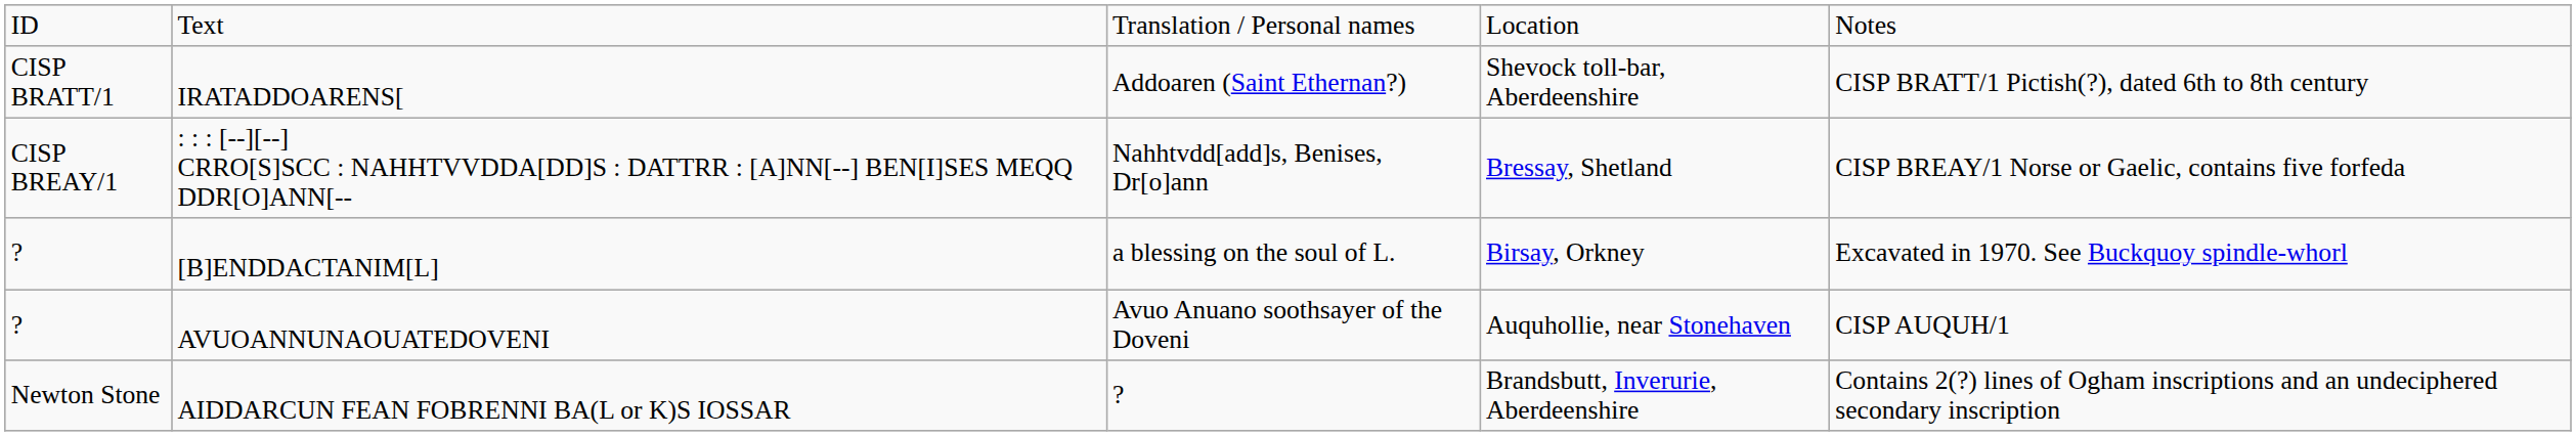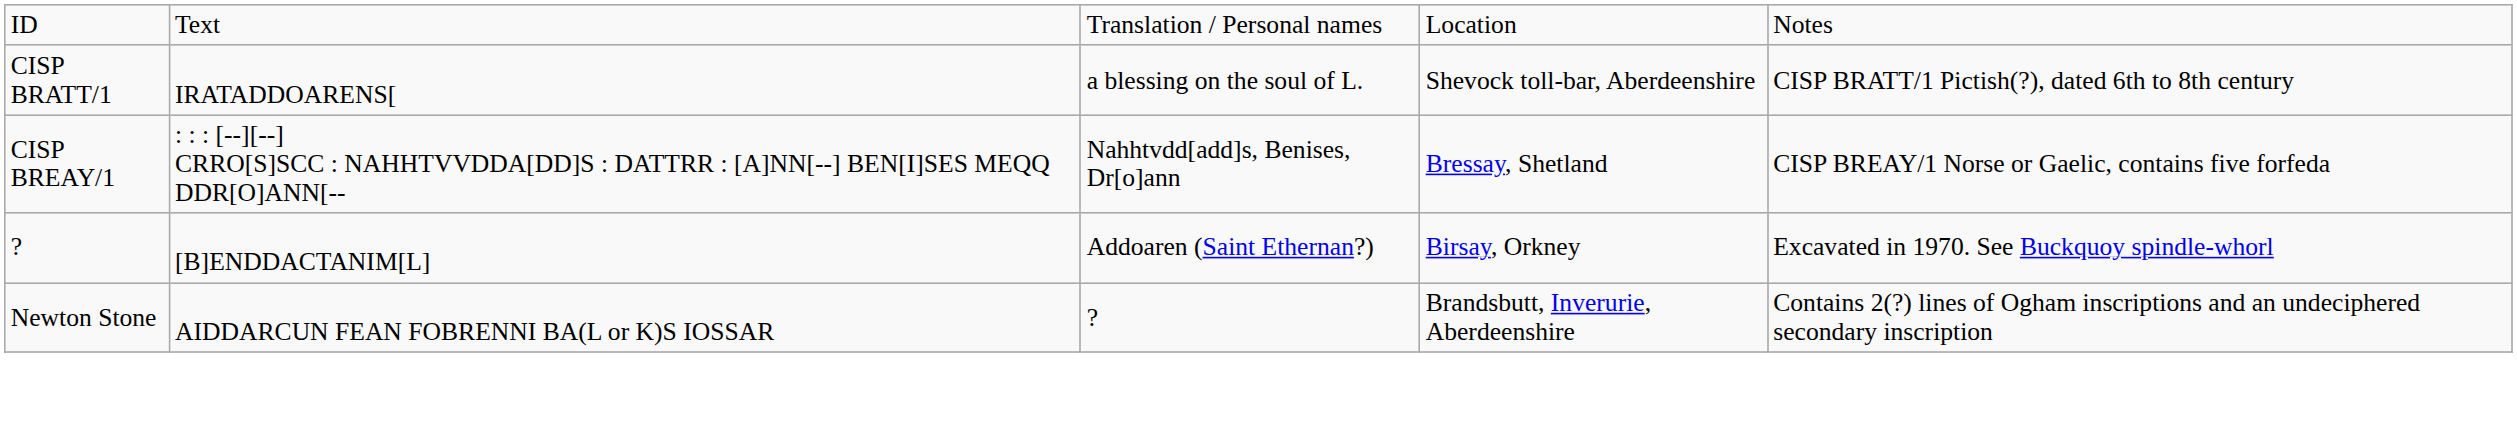IRATADDOARENS[ | column 3: Addoaren (Saint Ethernan?) -> a blessing on the soul of L.
[B]ENDDACTANIM[L] | column 3: a blessing on the soul of L. -> Addoaren (Saint Ethernan?)
- row: ? | AVUOANNUNAOUATEDOVENI | Avuo Anuano soothsayer of the Doveni | Auquhollie, near Stonehaven | CISP AUQUH/1
